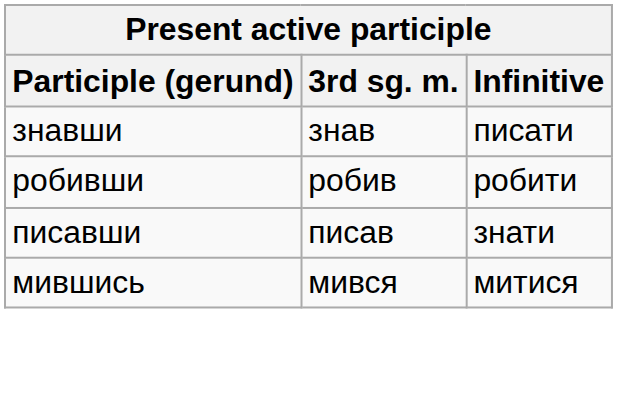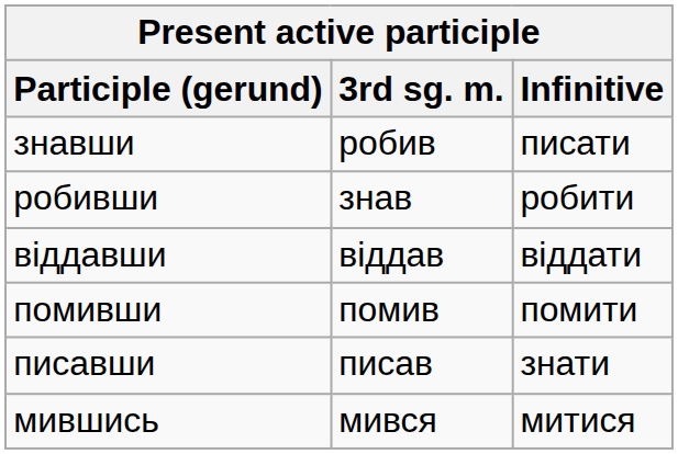знавши | 3rd sg. m.: знав -> робив
робивши | 3rd sg. m.: робив -> знав
+ row: віддавши | віддав | віддати
+ row: помивши | помив | помити
